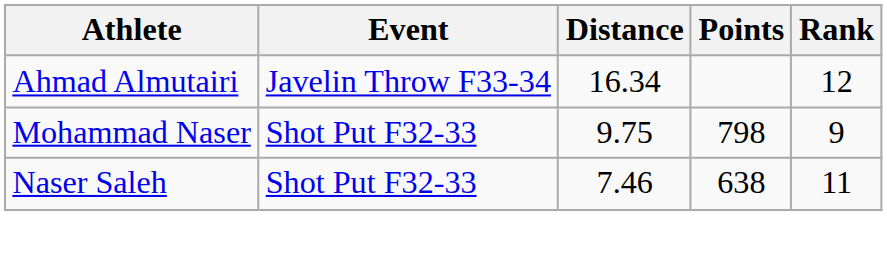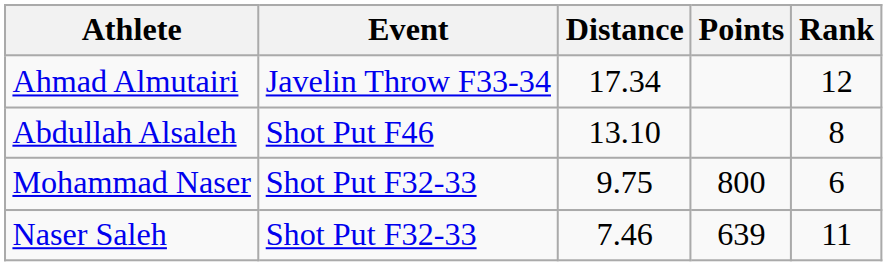Ahmad Almutairi | Distance: 16.34 -> 17.34
+ row: Abdullah Alsaleh | Shot Put F46 | 13.10 | 8
Mohammad Naser | Points: 798 -> 800
Mohammad Naser | Rank: 9 -> 6
Naser Saleh | Points: 638 -> 639
